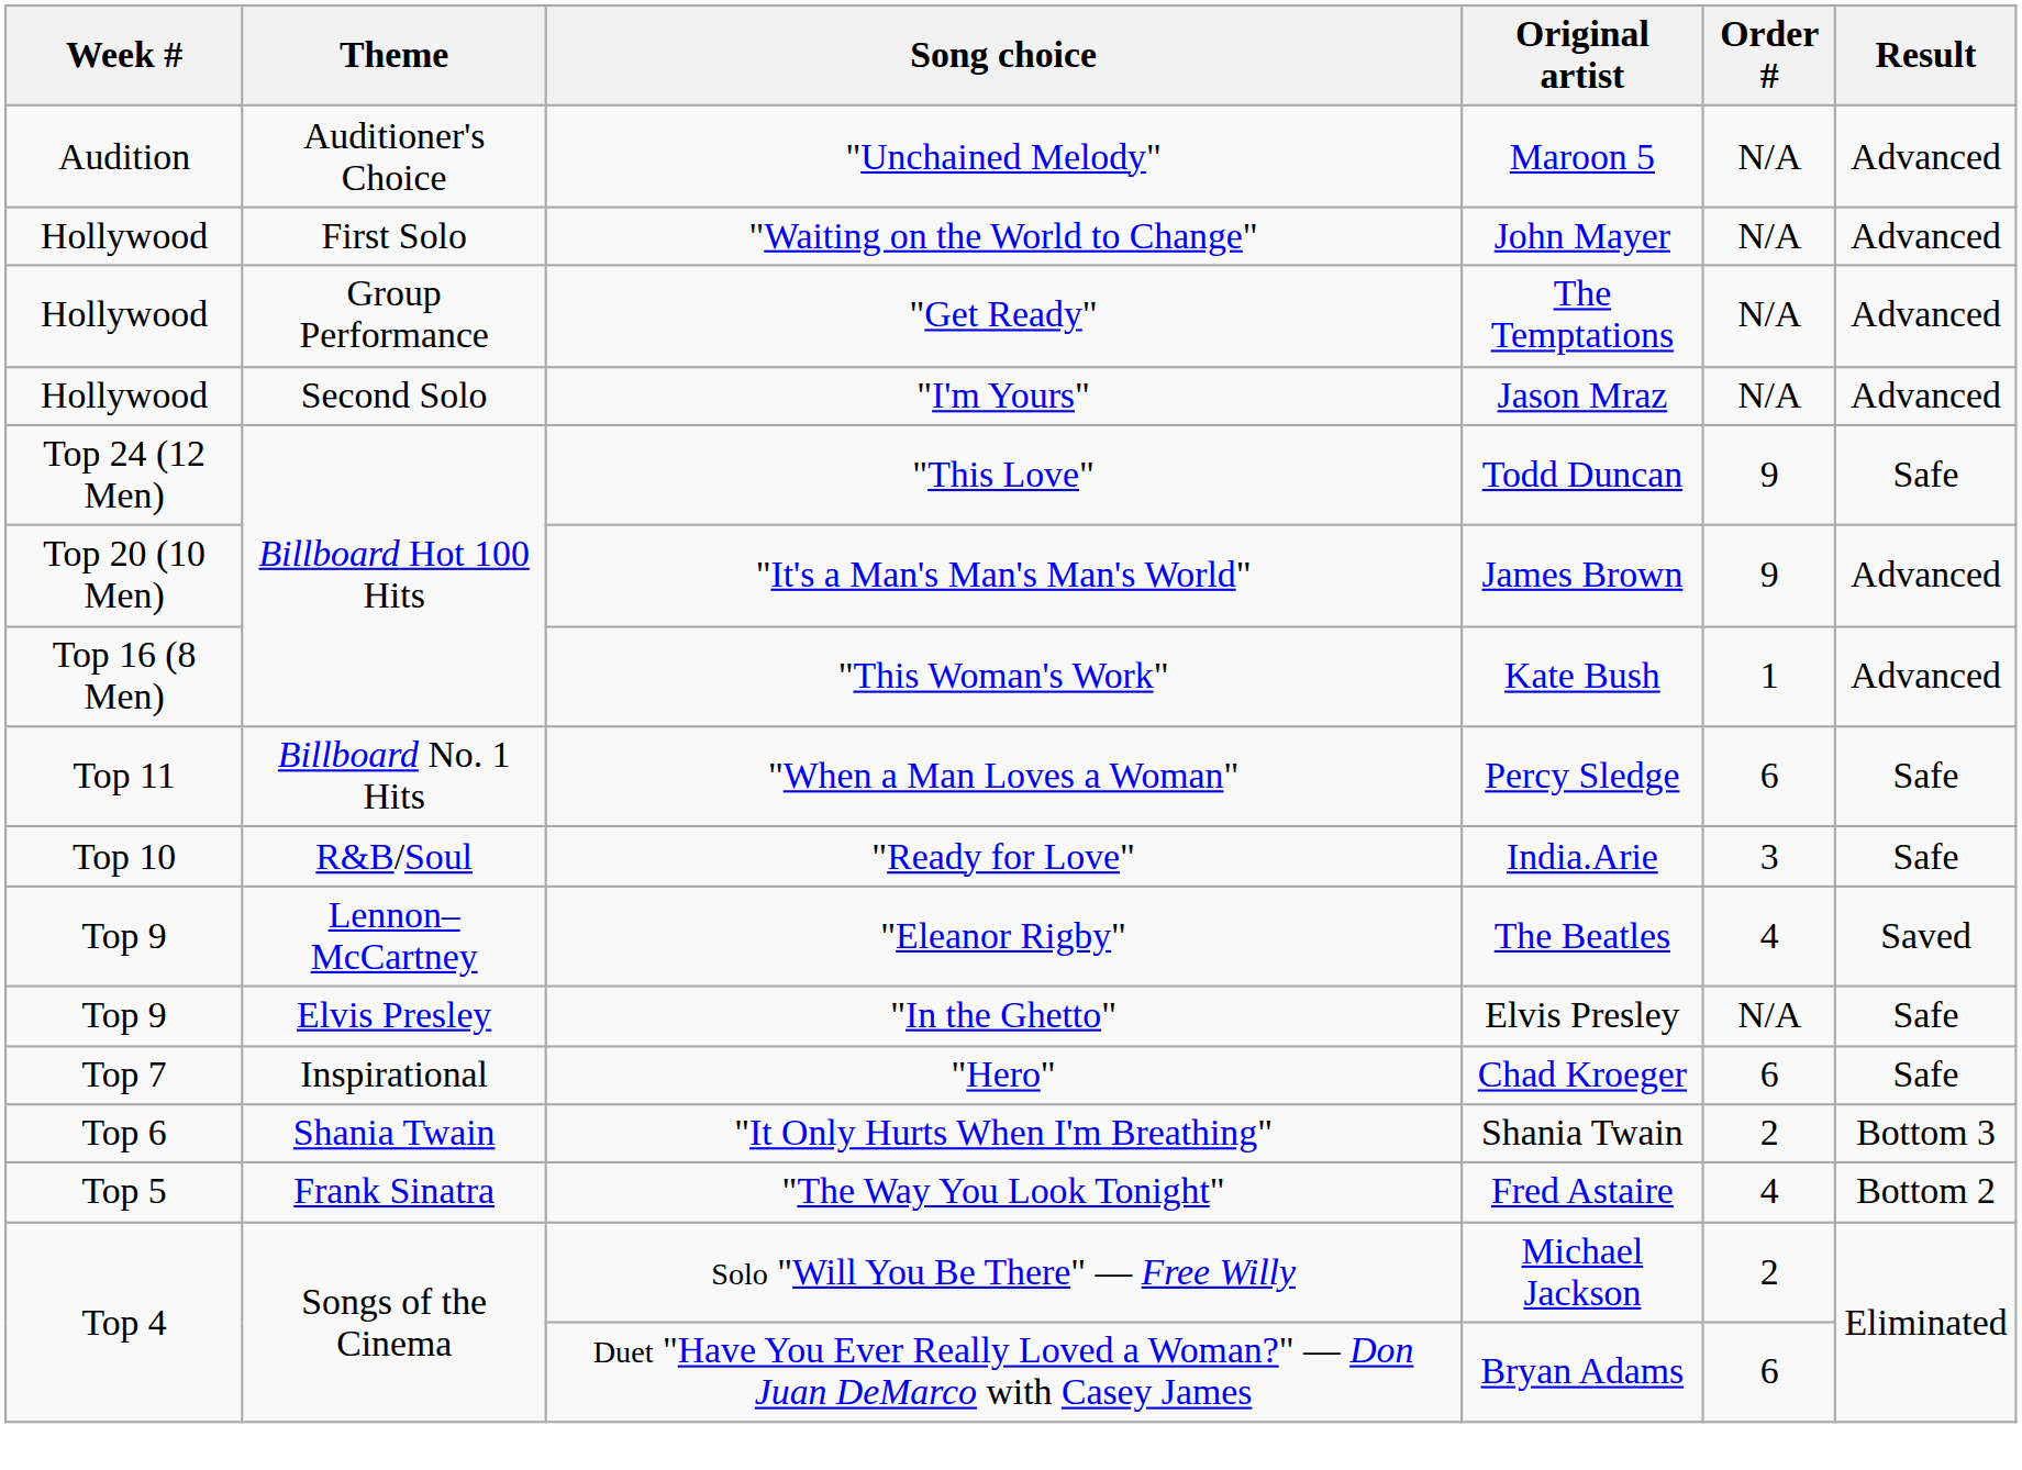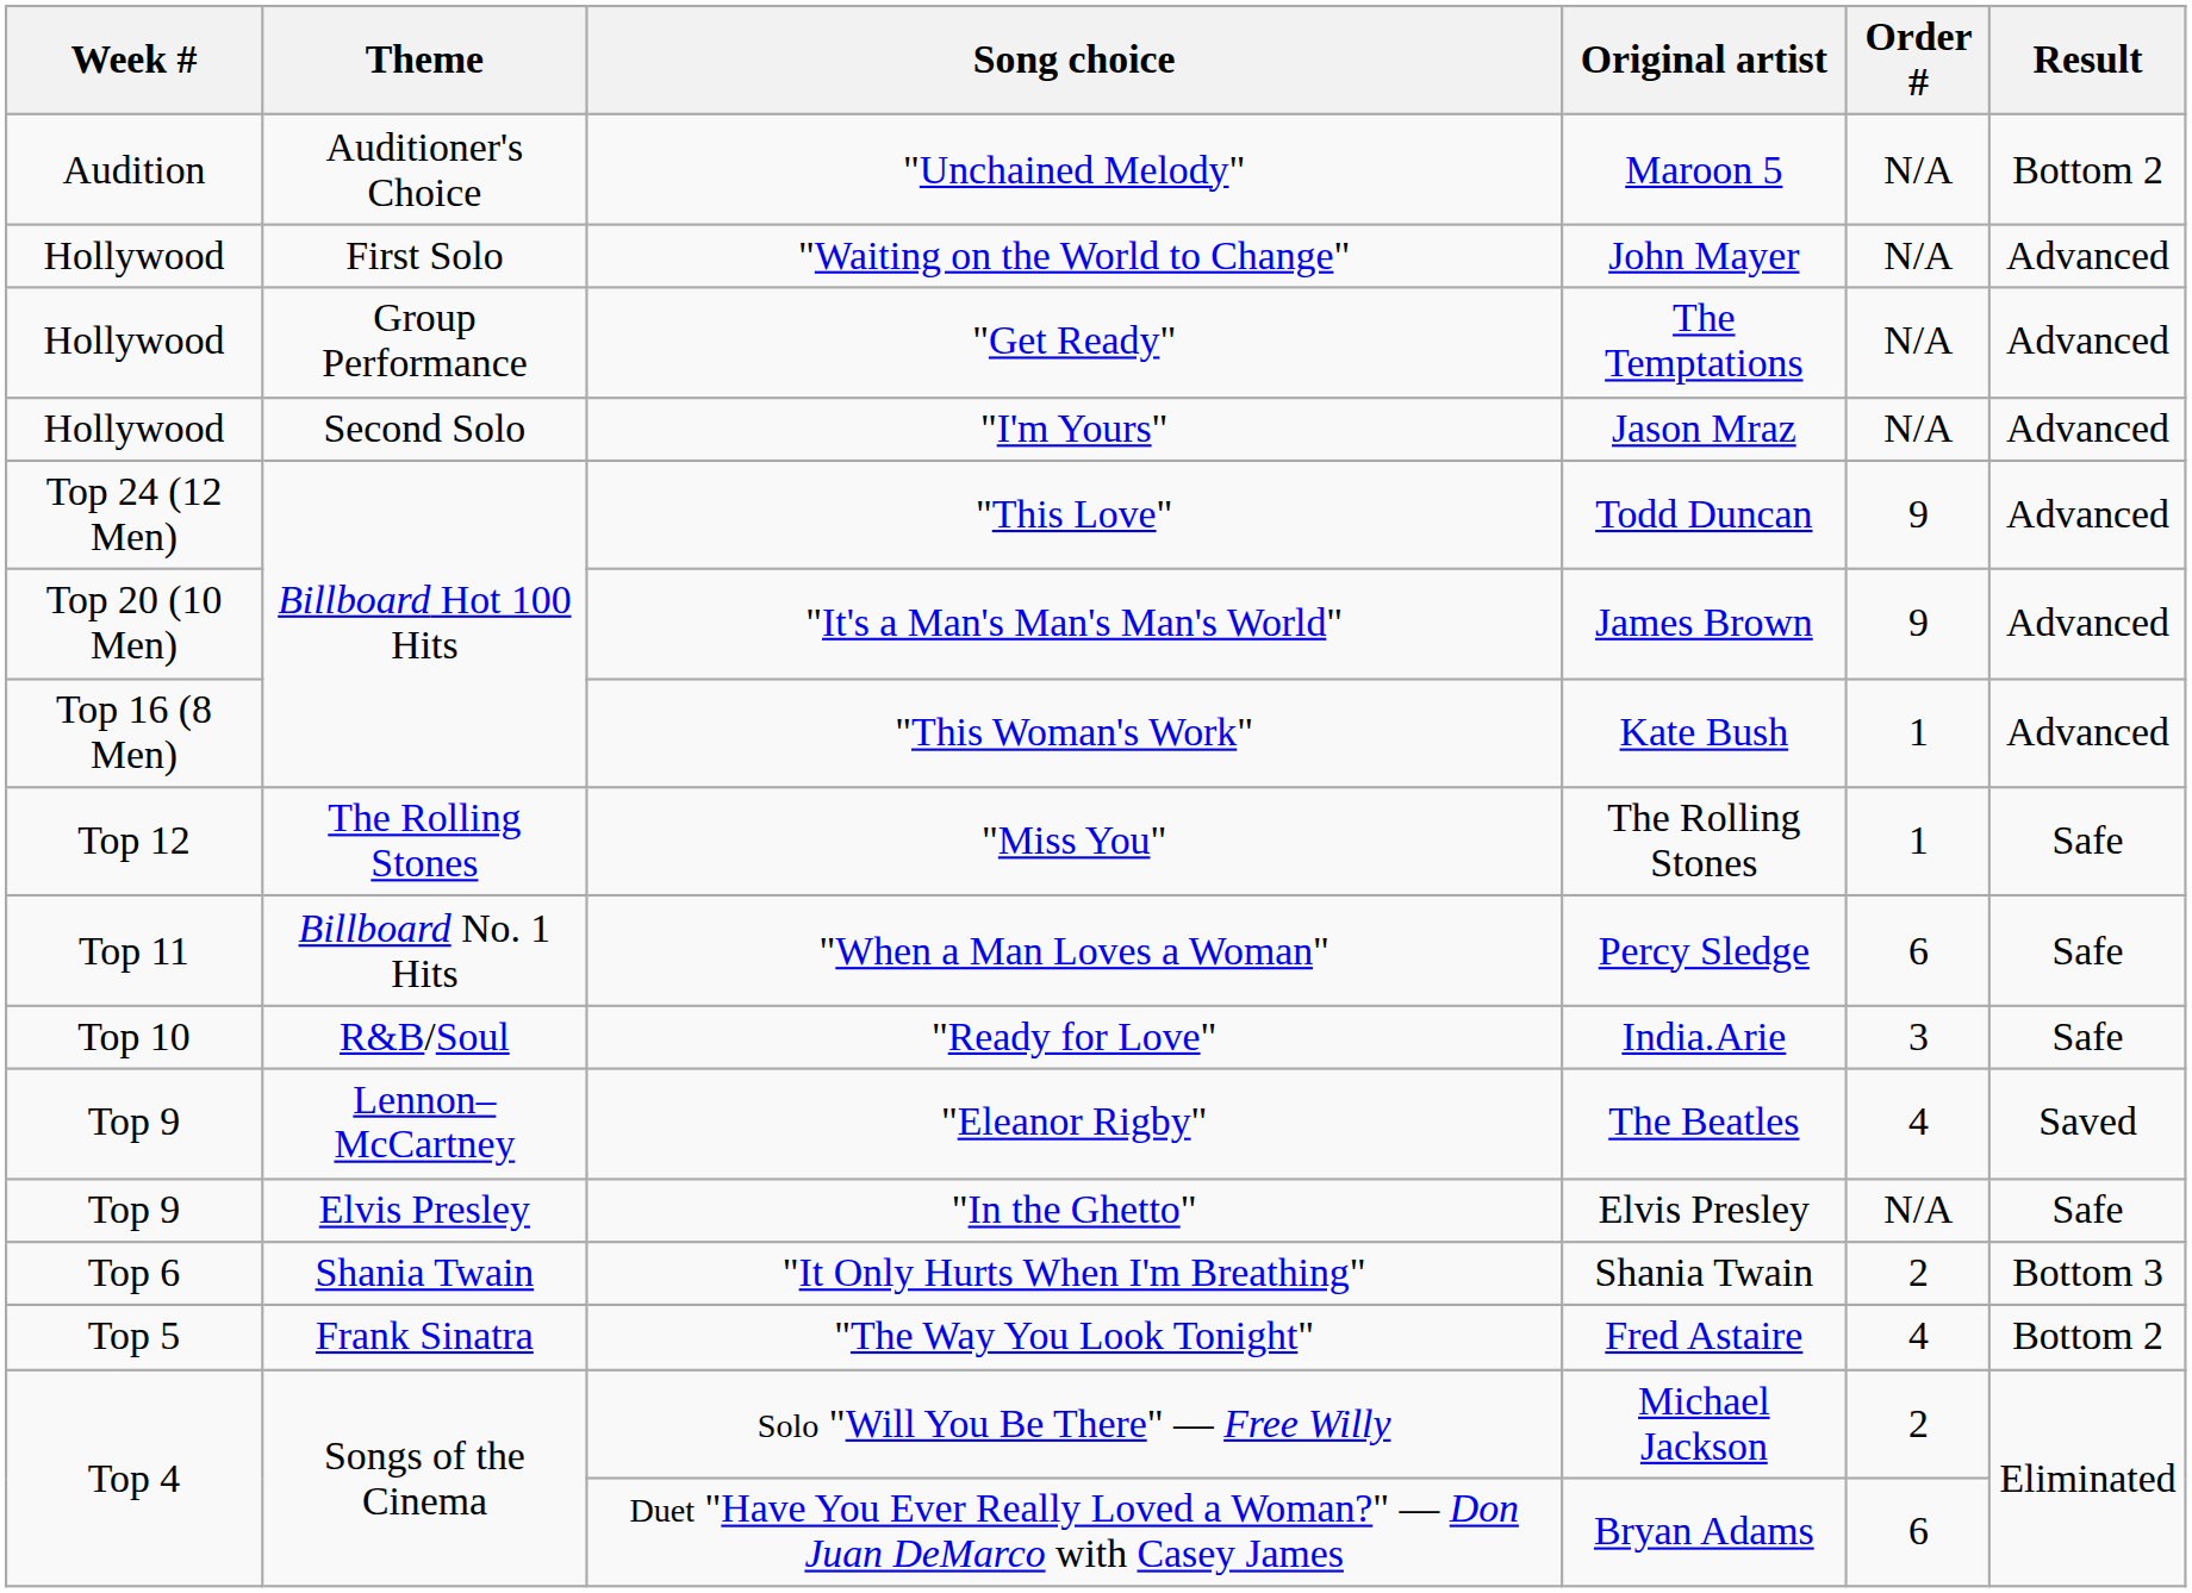"Unchained Melody" | Result: Advanced -> Bottom 2
"This Love" | Result: Safe -> Advanced
+ row: Top 12 | The Rolling Stones | "Miss You" | The Rolling Stones | 1 | Safe
- row: Top 7 | Inspirational | "Hero" | Chad Kroeger | 6 | Safe
